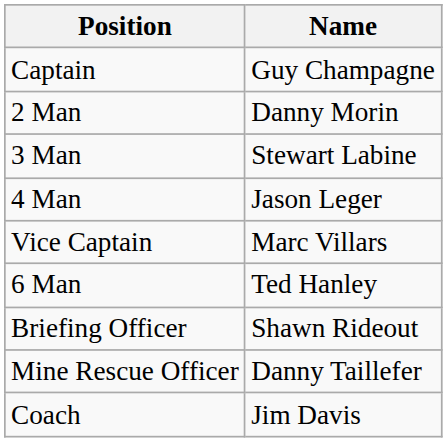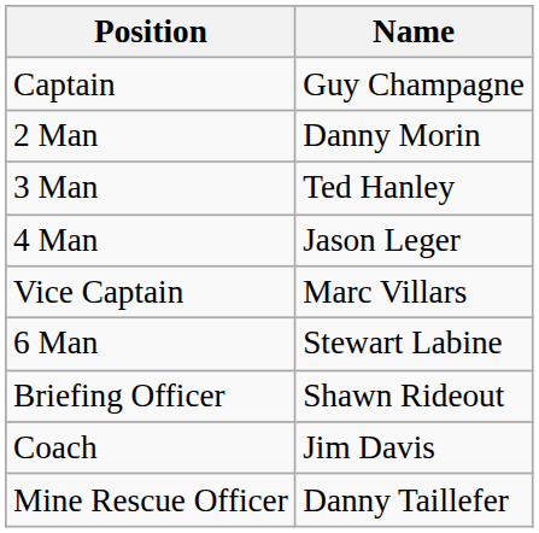3 Man | Name: Stewart Labine -> Ted Hanley
6 Man | Name: Ted Hanley -> Stewart Labine
rows swapped: Coach <-> Mine Rescue Officer
